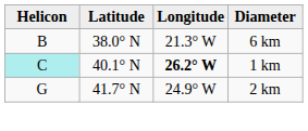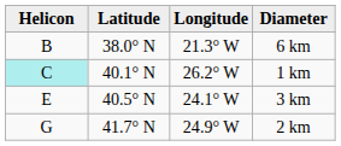1 km | Longitude: bold -> normal
+ row: E | 40.5° N | 24.1° W | 3 km
